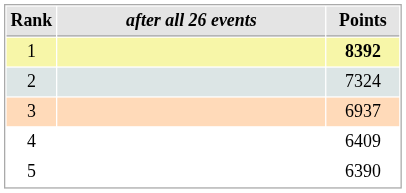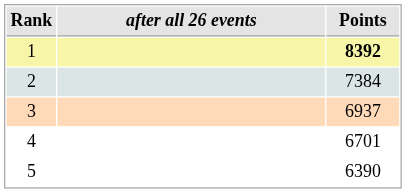2 | Points: 7324 -> 7384
4 | Points: 6409 -> 6701
